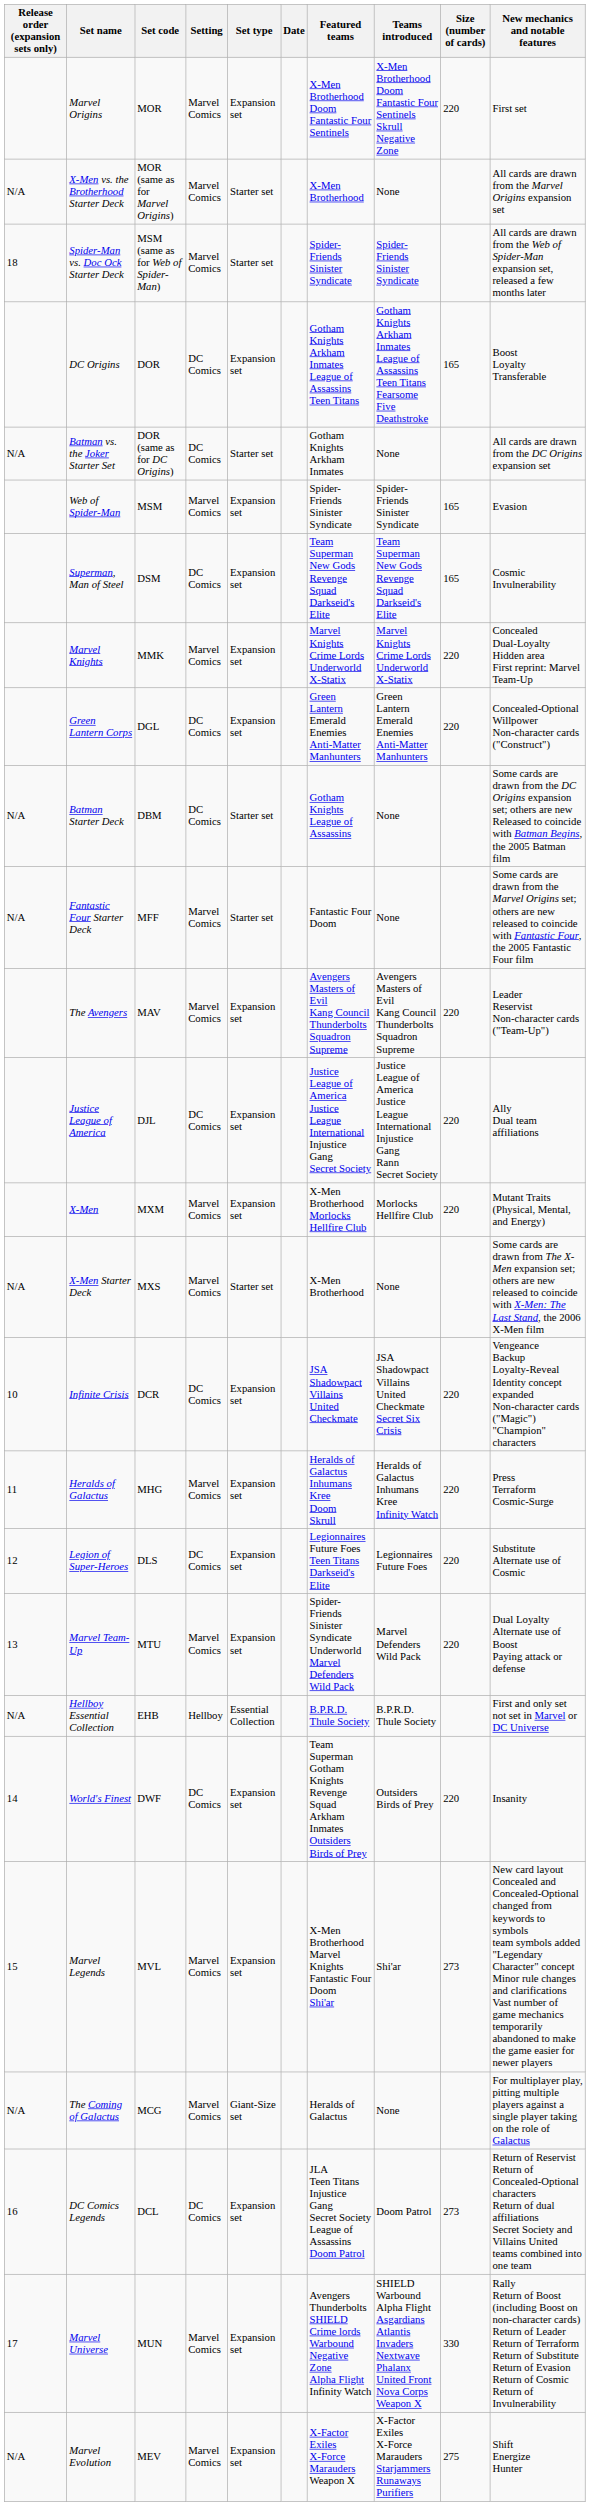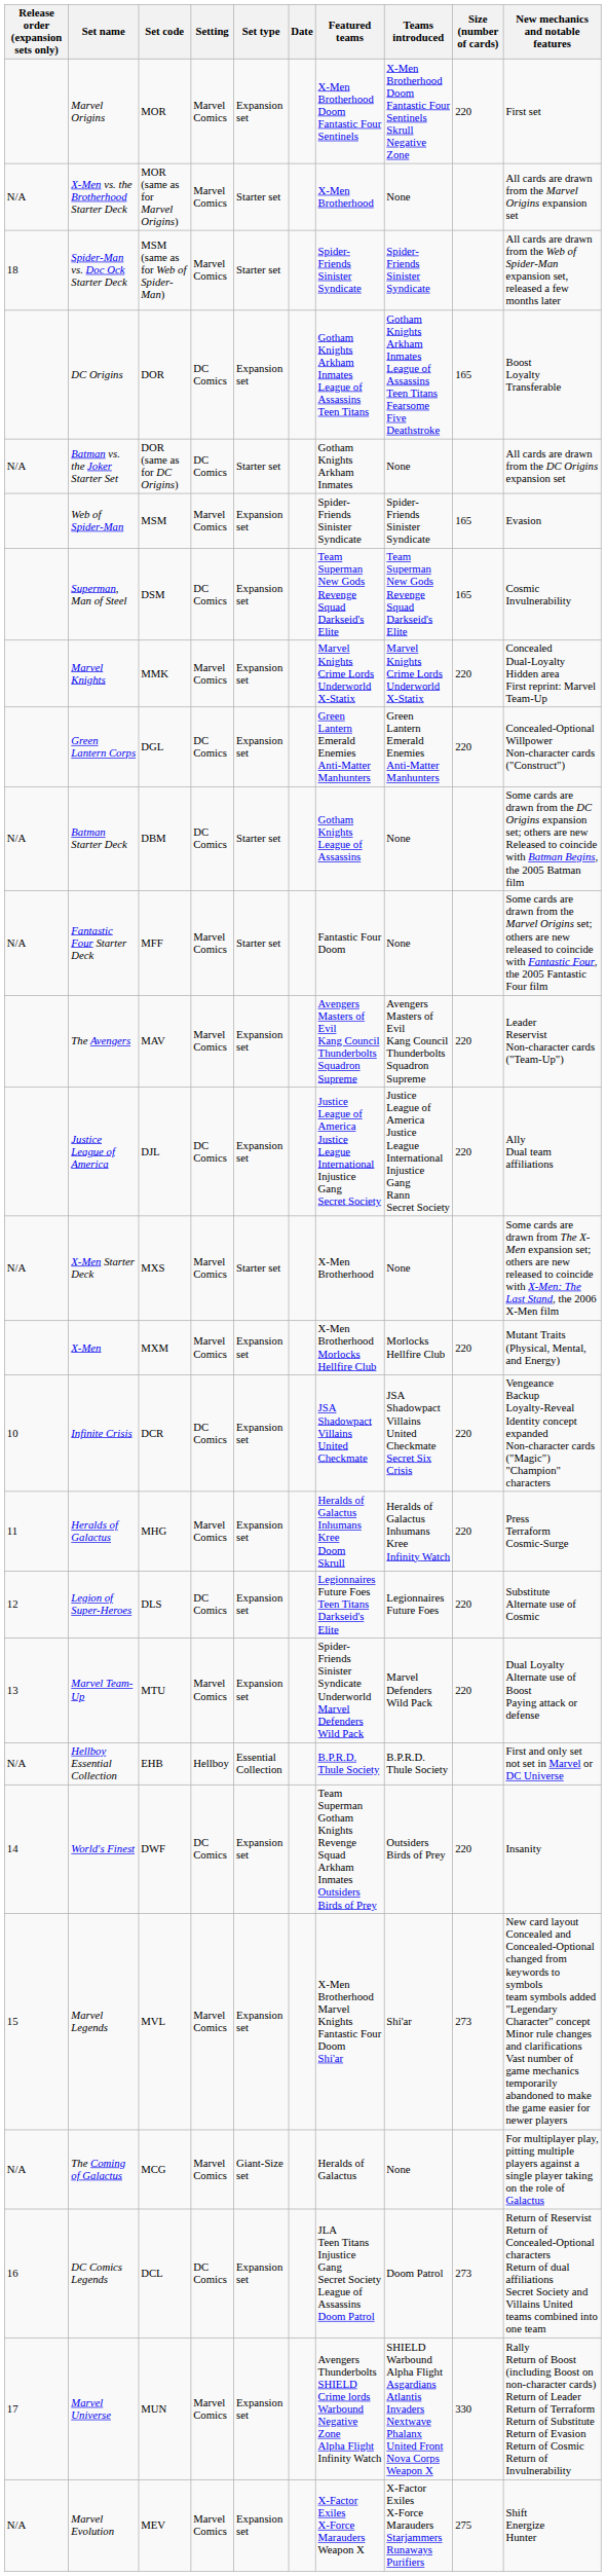rows swapped: X-Men <-> X-Men Starter Deck
